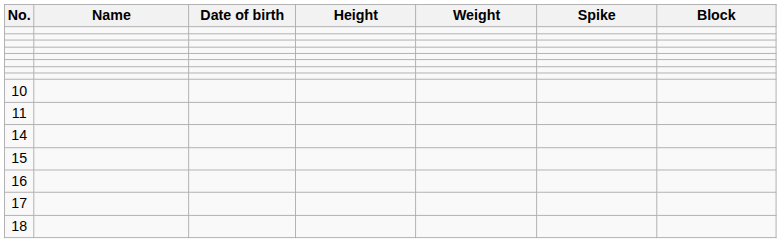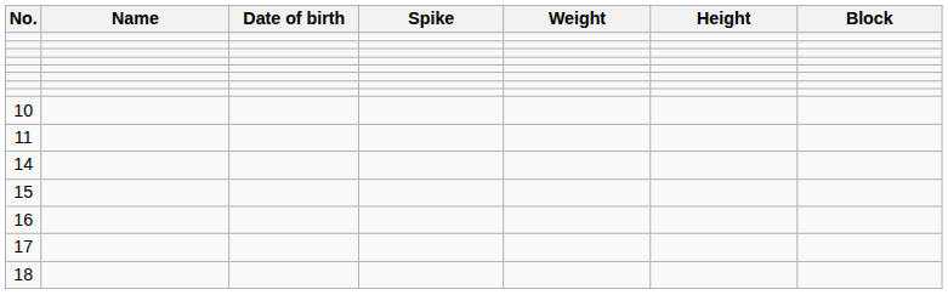columns swapped: Height <-> Spike
